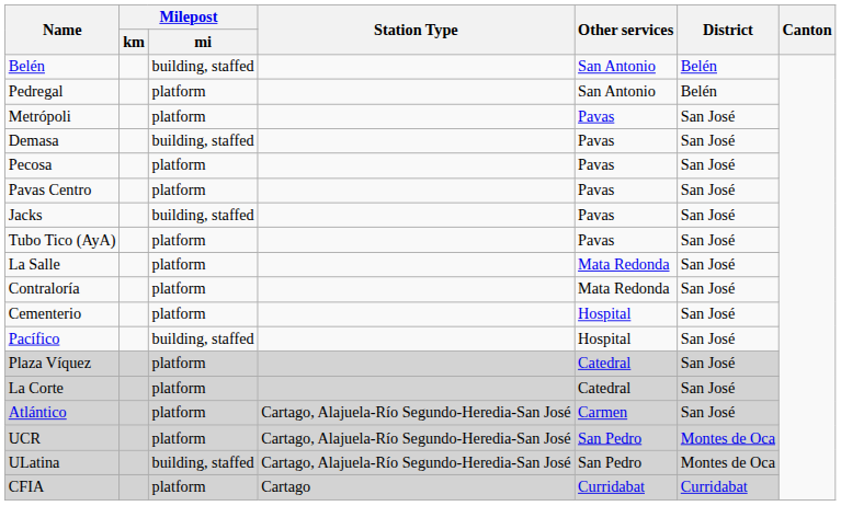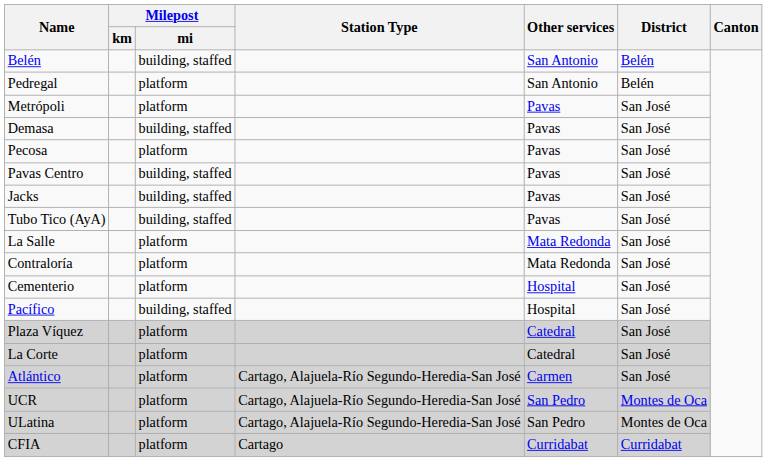Pavas Centro | Milepost / mi: platform -> building, staffed
Tubo Tico (AyA) | Milepost / mi: platform -> building, staffed
ULatina | Milepost / mi: building, staffed -> platform
